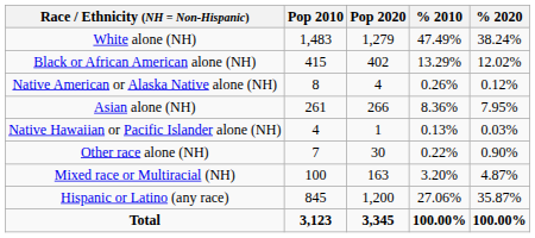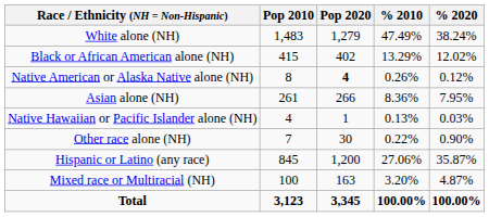Native American or Alaska Native alone (NH) | Pop 2020: normal -> bold
rows swapped: Mixed race or Multiracial (NH) <-> Hispanic or Latino (any race)
